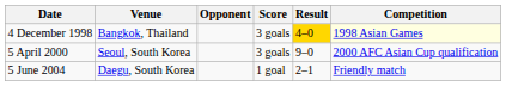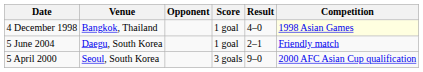4 December 1998 | Score: 3 goals -> 1 goal
4 December 1998 | Result: gold background -> no background
rows swapped: 5 April 2000 <-> 5 June 2004
